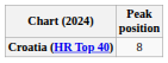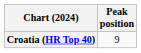Croatia (HR Top 40) | Peak position: 8 -> 9
